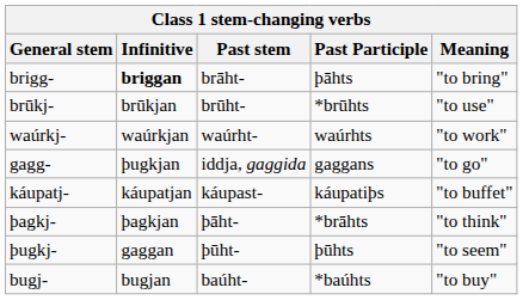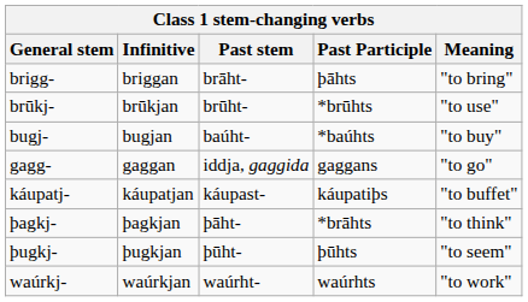brigg- | Infinitive: bold -> normal
rows swapped: bugj- <-> waúrkj-
gagg- | Infinitive: þugkjan -> gaggan
þugkj- | Infinitive: gaggan -> þugkjan
